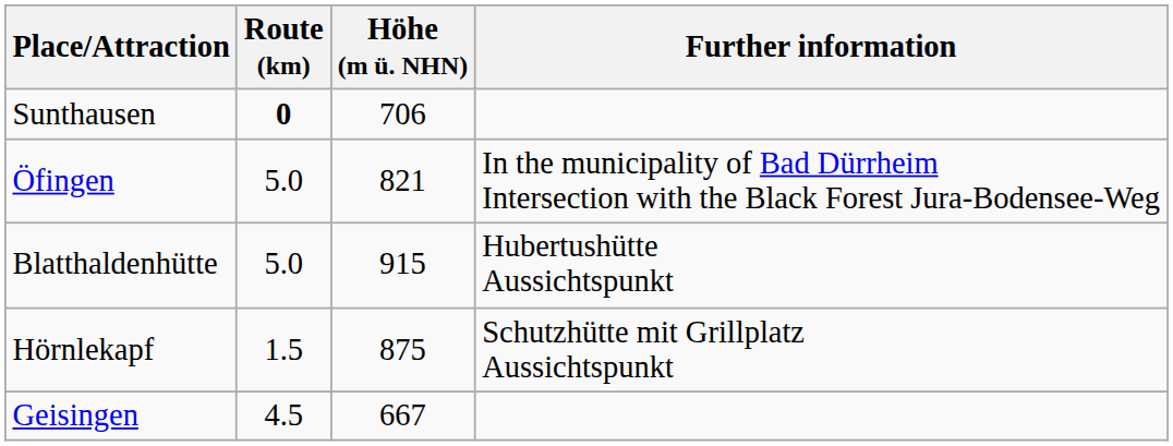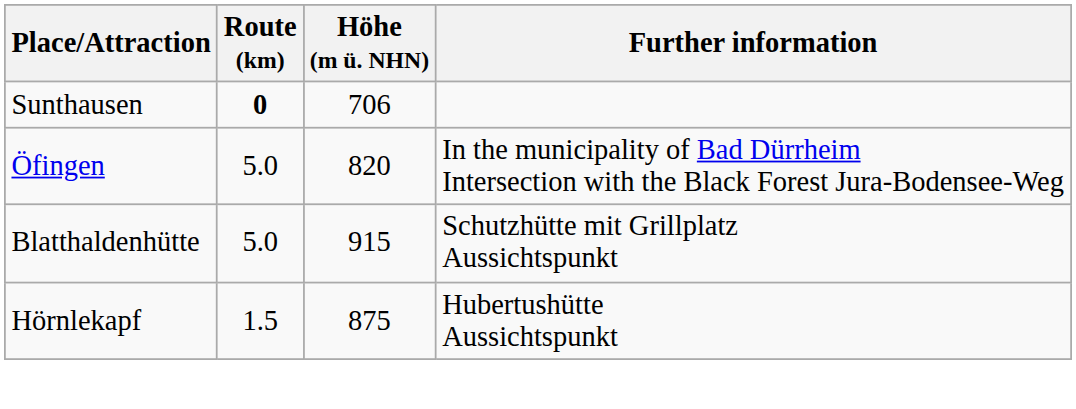Öfingen | Höhe (m ü. NHN): 821 -> 820
Blatthaldenhütte | Further information: Hubertushütte Aussichtspunkt -> Schutzhütte mit Grillplatz Aussichtspunkt
Hörnlekapf | Further information: Schutzhütte mit Grillplatz Aussichtspunkt -> Hubertushütte Aussichtspunkt
- row: Geisingen | 4.5 | 667
